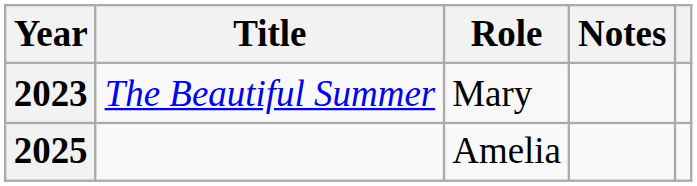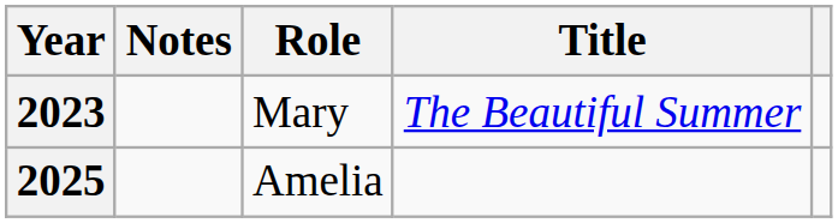columns swapped: Title <-> Notes
